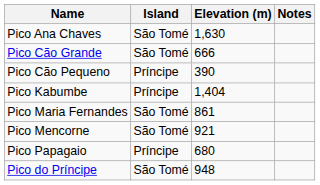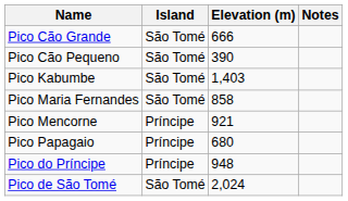- row: Pico Ana Chaves | São Tomé | 1,630
Pico Cão Pequeno | Island: Príncipe -> São Tomé
Pico Kabumbe | Island: Príncipe -> São Tomé
Pico Kabumbe | Elevation (m): 1,404 -> 1,403
Pico Maria Fernandes | Elevation (m): 861 -> 858
Pico Mencorne | Island: São Tomé -> Príncipe
Pico do Príncipe | Island: São Tomé -> Príncipe
+ row: Pico de São Tomé | São Tomé | 2,024
